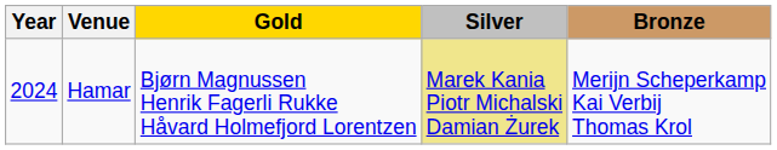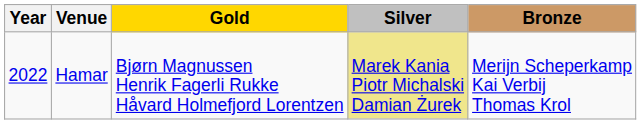Hamar | Year: 2024 -> 2022
